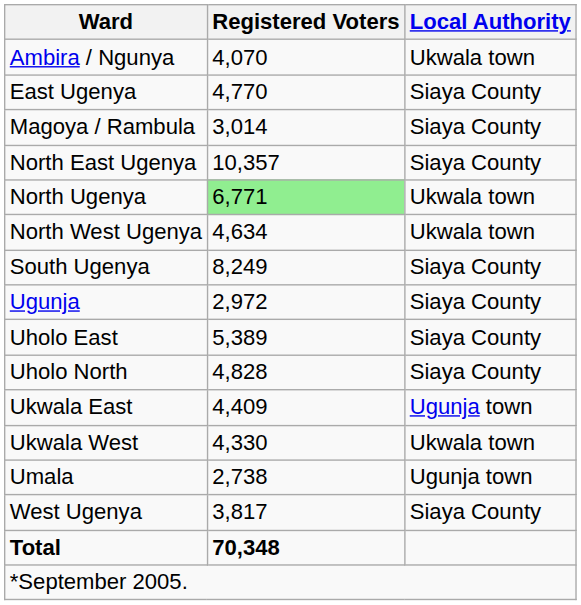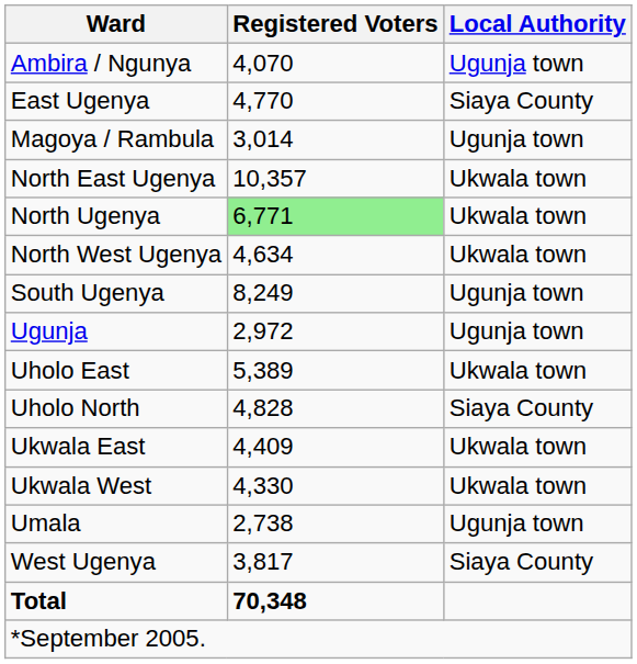Ambira / Ngunya | Local Authority: Ukwala town -> Ugunja town
Magoya / Rambula | Local Authority: Siaya County -> Ugunja town
North East Ugenya | Local Authority: Siaya County -> Ukwala town
South Ugenya | Local Authority: Siaya County -> Ugunja town
Ugunja | Local Authority: Siaya County -> Ugunja town
Uholo East | Local Authority: Siaya County -> Ukwala town
Ukwala East | Local Authority: Ugunja town -> Ukwala town
